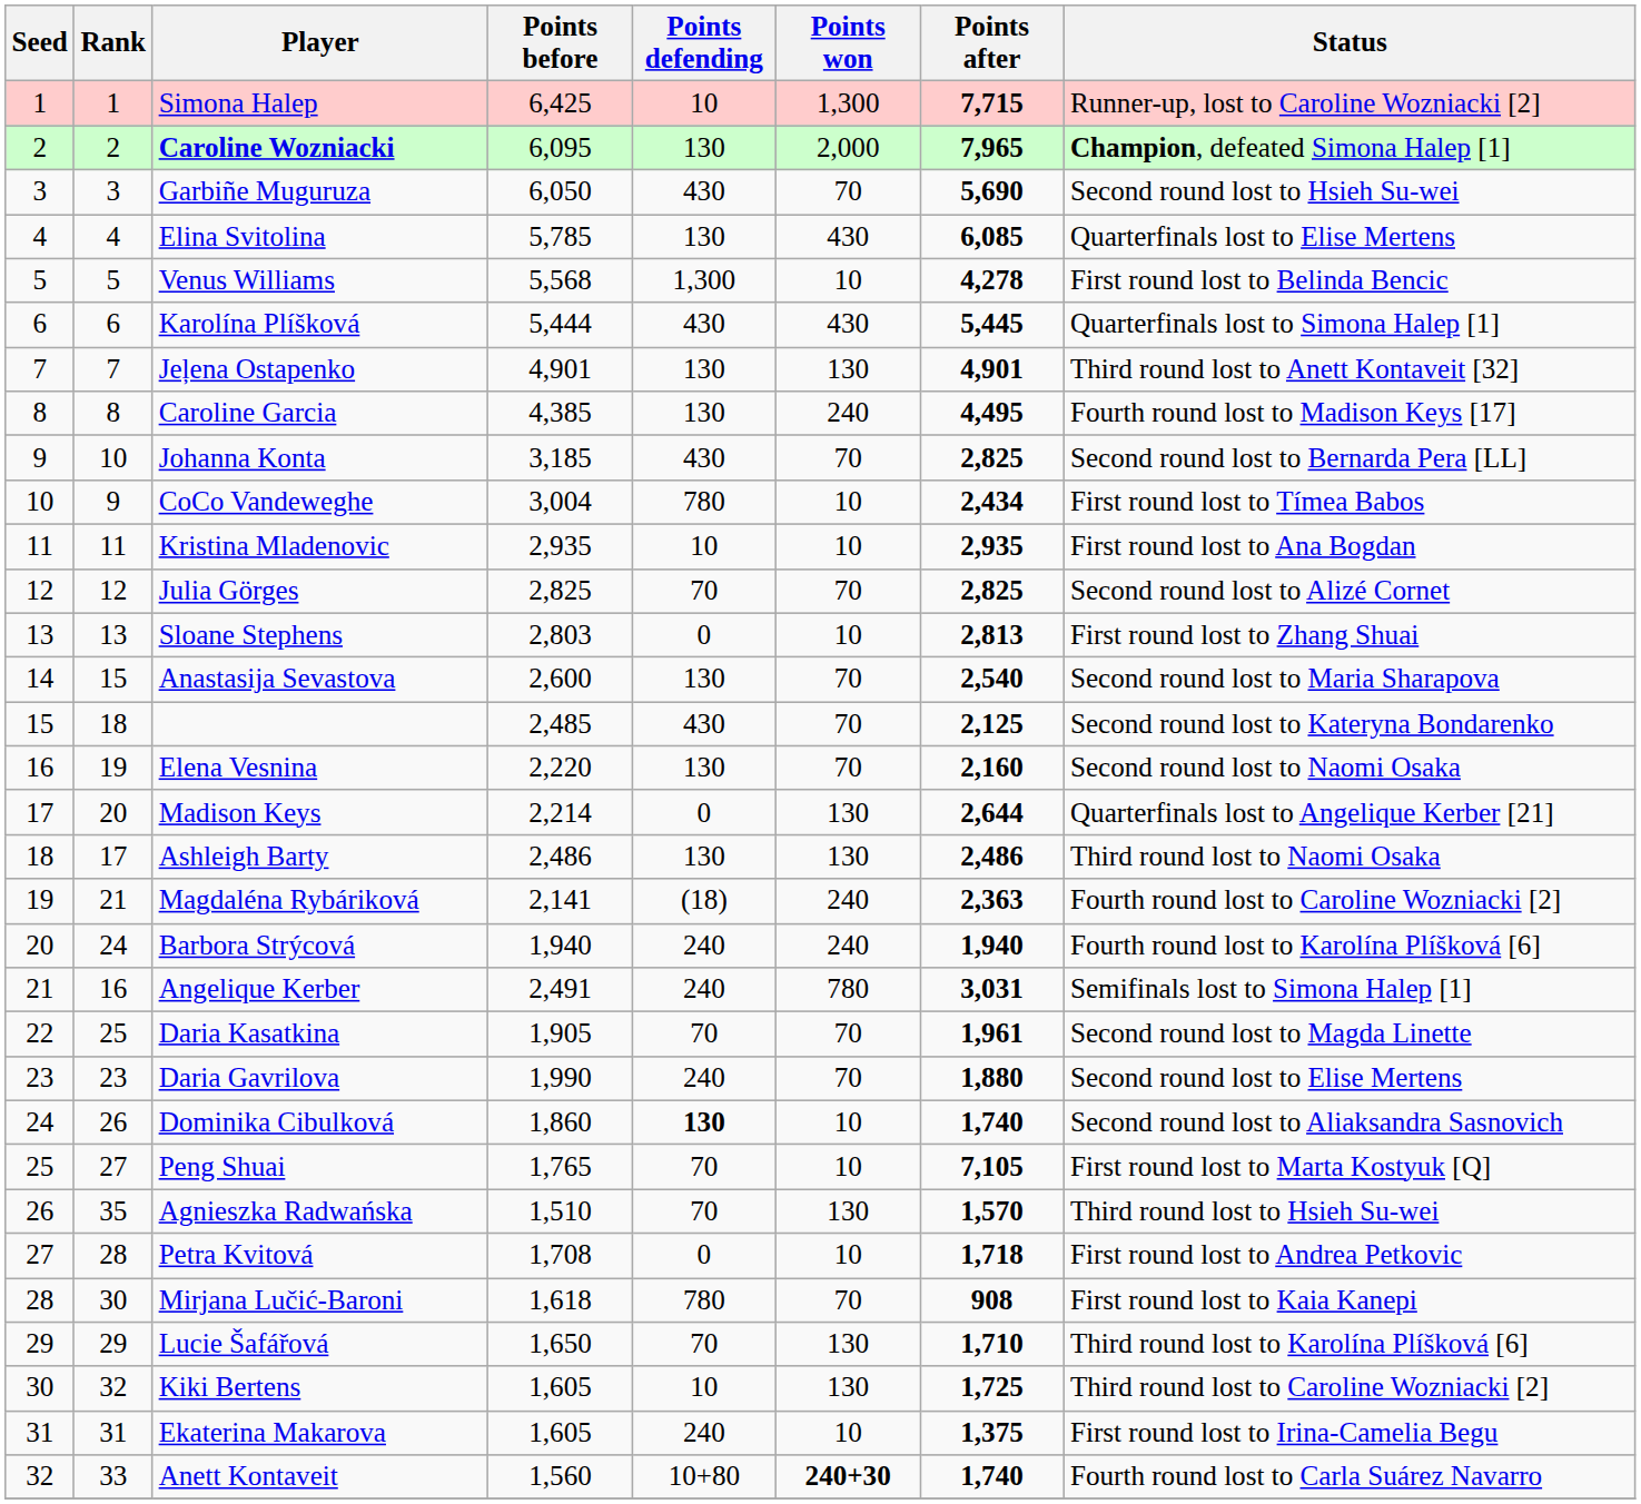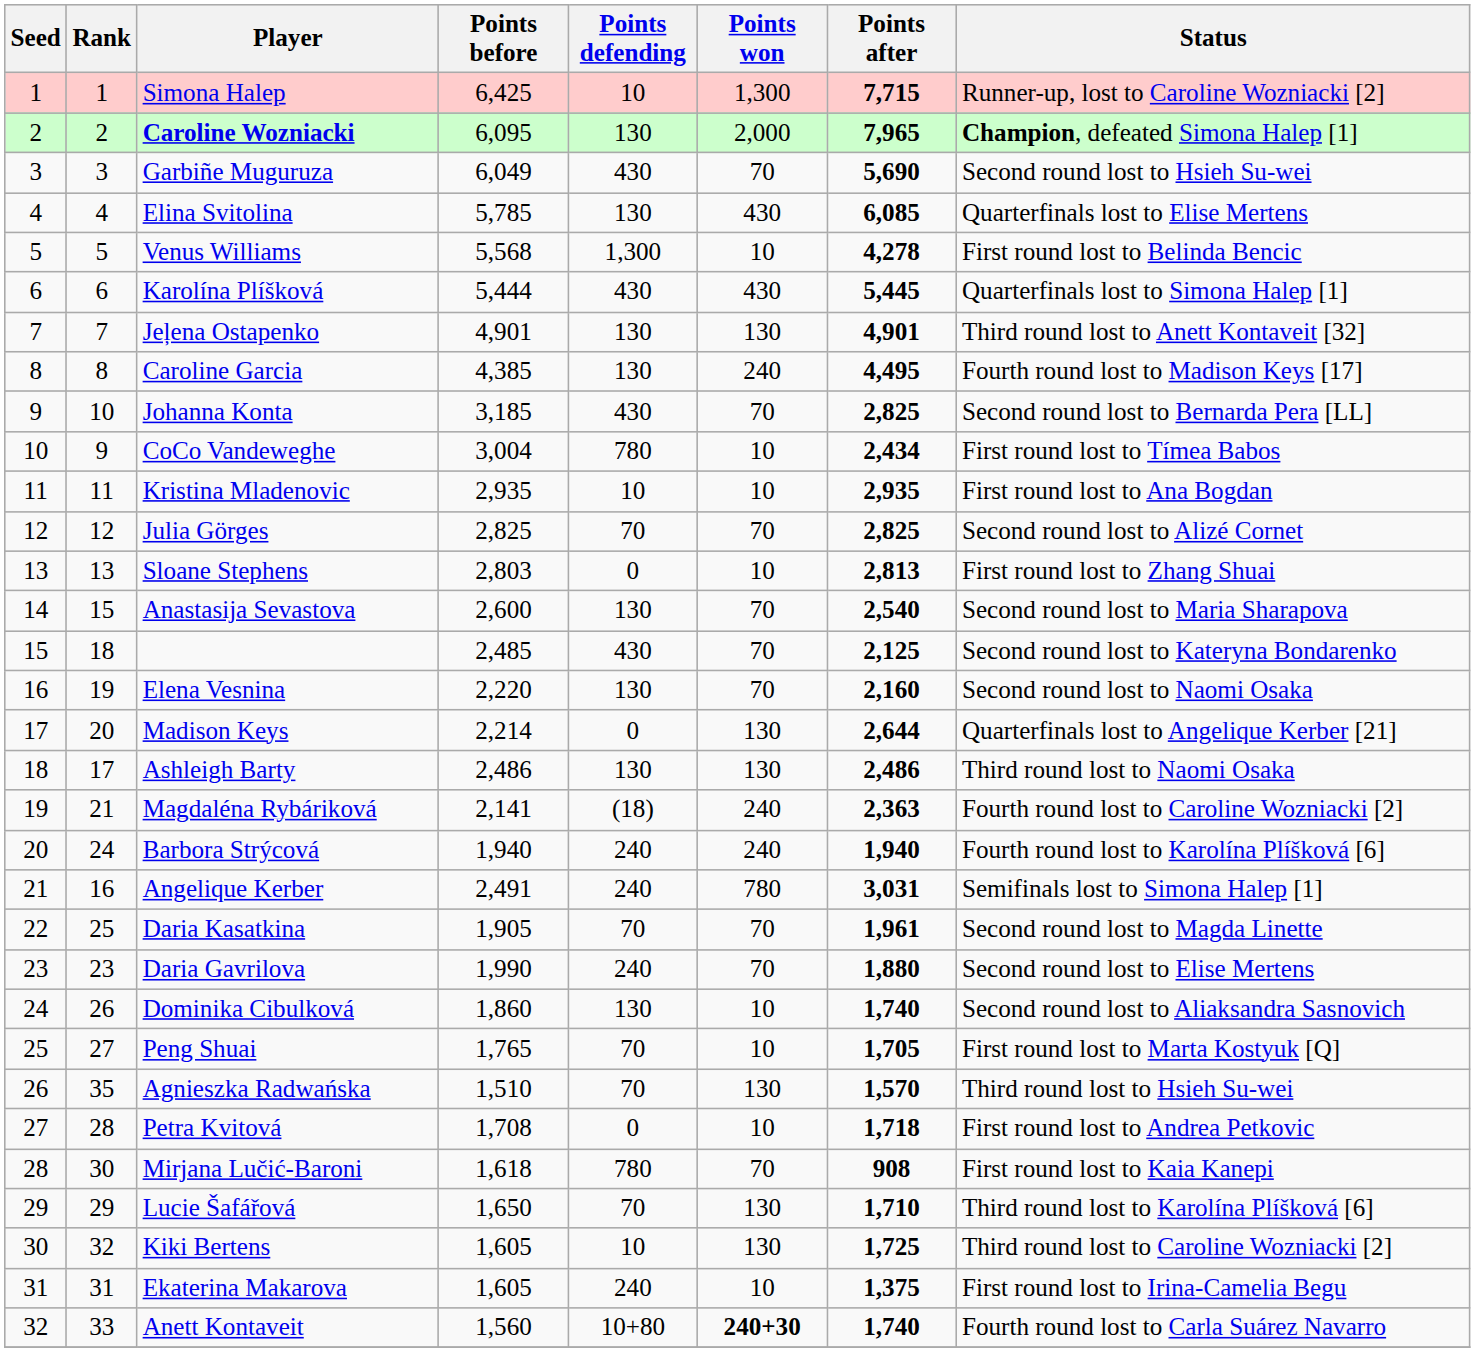Garbiñe Muguruza | Points before: 6,050 -> 6,049
Dominika Cibulková | Points defending: bold -> normal
Peng Shuai | Points after: 7,105 -> 1,705
